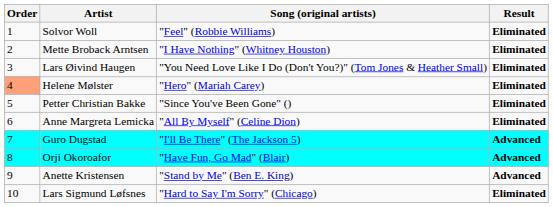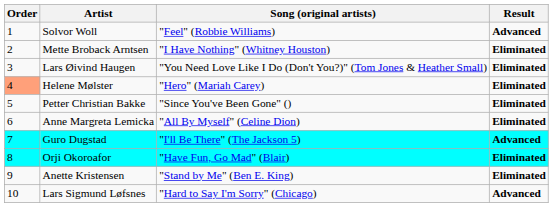Solvor Woll | Result: Eliminated -> Advanced
Orji Okoroafor | Result: Advanced -> Eliminated
Anette Kristensen | Result: Advanced -> Eliminated
Lars Sigmund Løfsnes | Result: Eliminated -> Advanced
